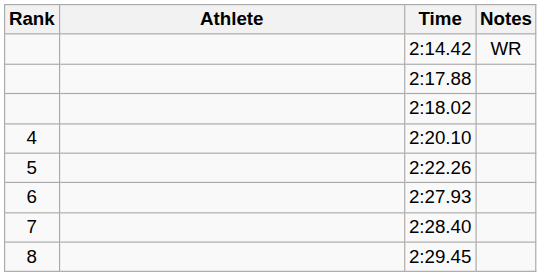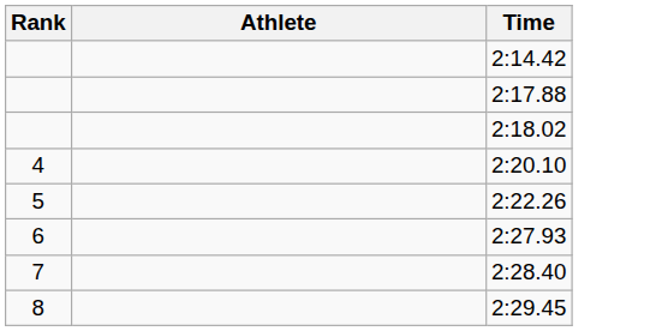- column: Notes | WR
